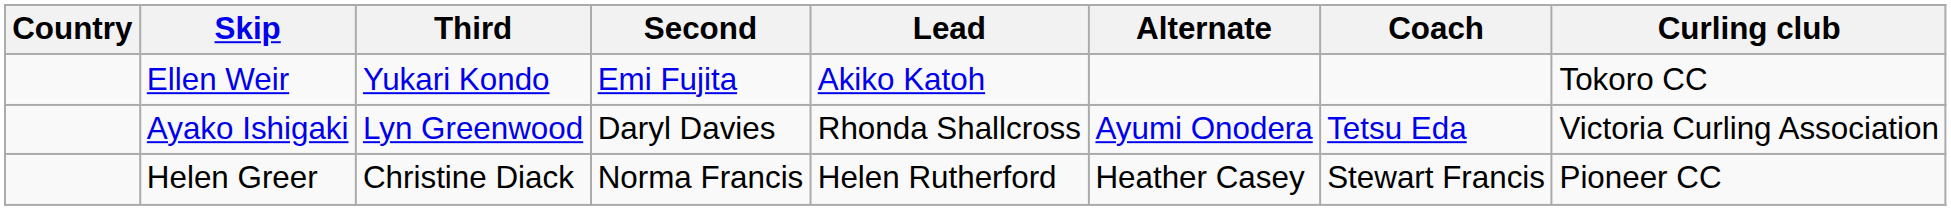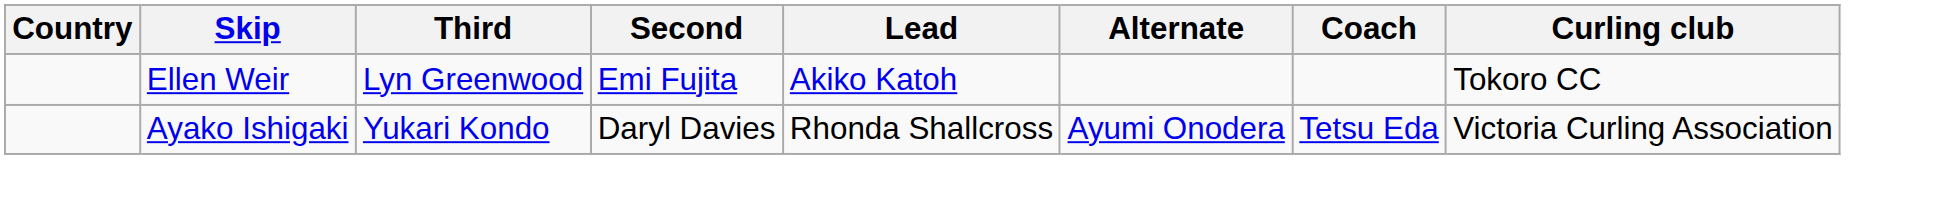Ellen Weir | Third: Yukari Kondo -> Lyn Greenwood
Ayako Ishigaki | Third: Lyn Greenwood -> Yukari Kondo
- row: Helen Greer | Christine Diack | Norma Francis | Helen Rutherford | Heather Casey | Stewart Francis | Pioneer CC
